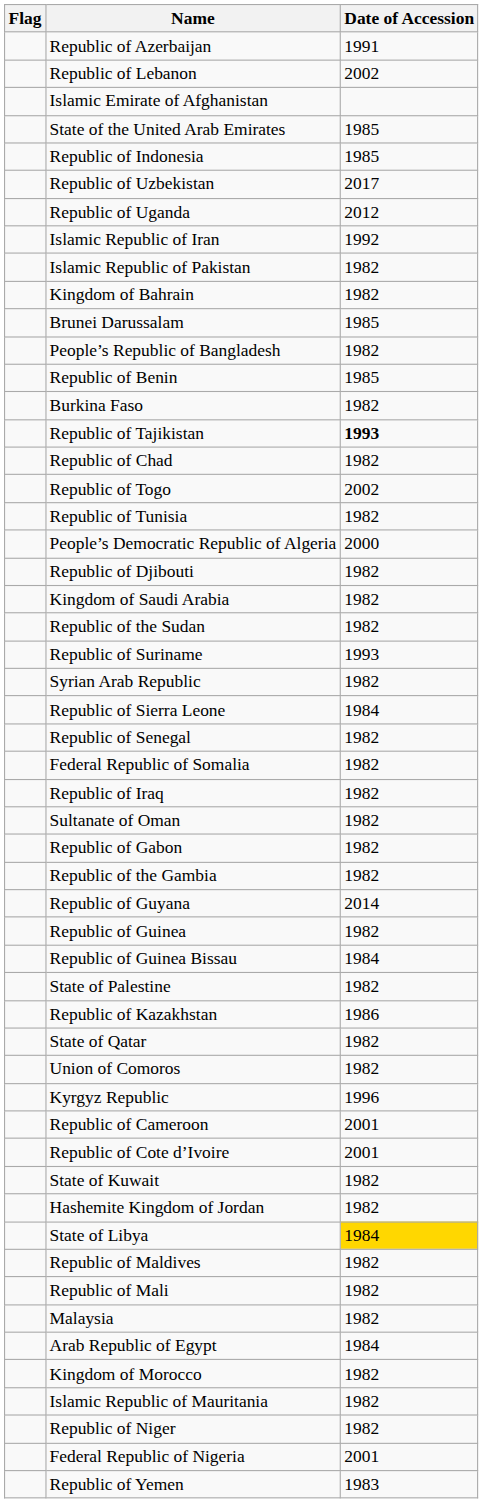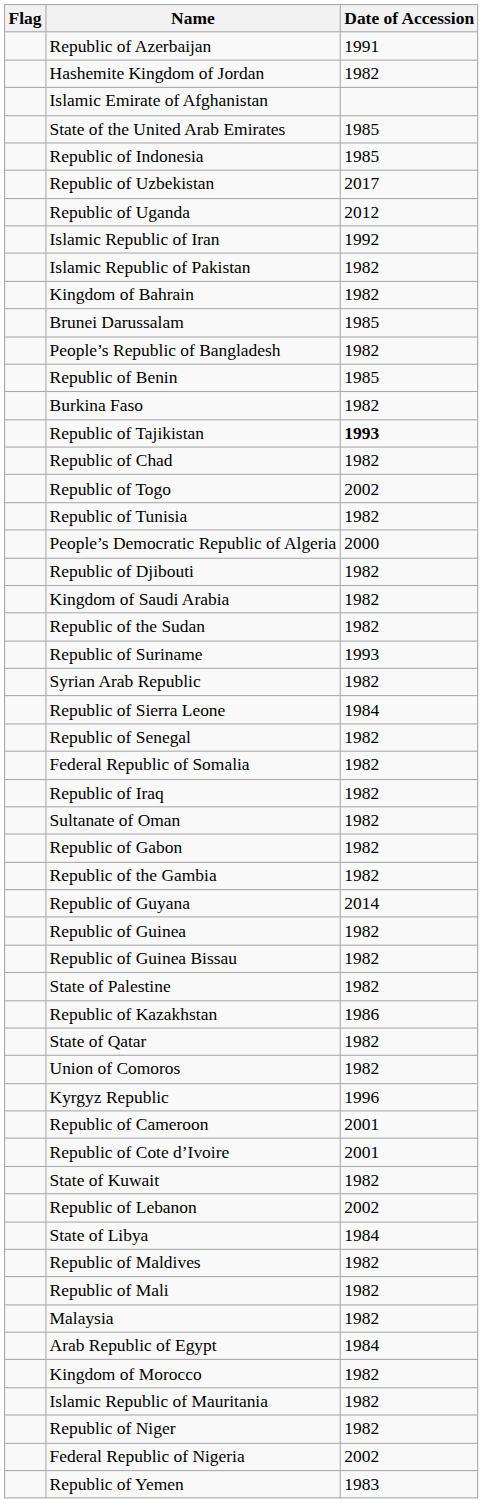rows swapped: Hashemite Kingdom of Jordan <-> Republic of Lebanon
Republic of Guinea Bissau | Date of Accession: 1984 -> 1982
State of Libya | Date of Accession: gold background -> no background
Federal Republic of Nigeria | Date of Accession: 2001 -> 2002
